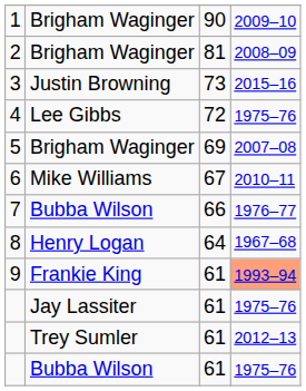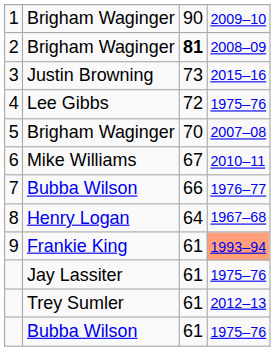2 | column 3: normal -> bold
5 | column 3: 69 -> 70
